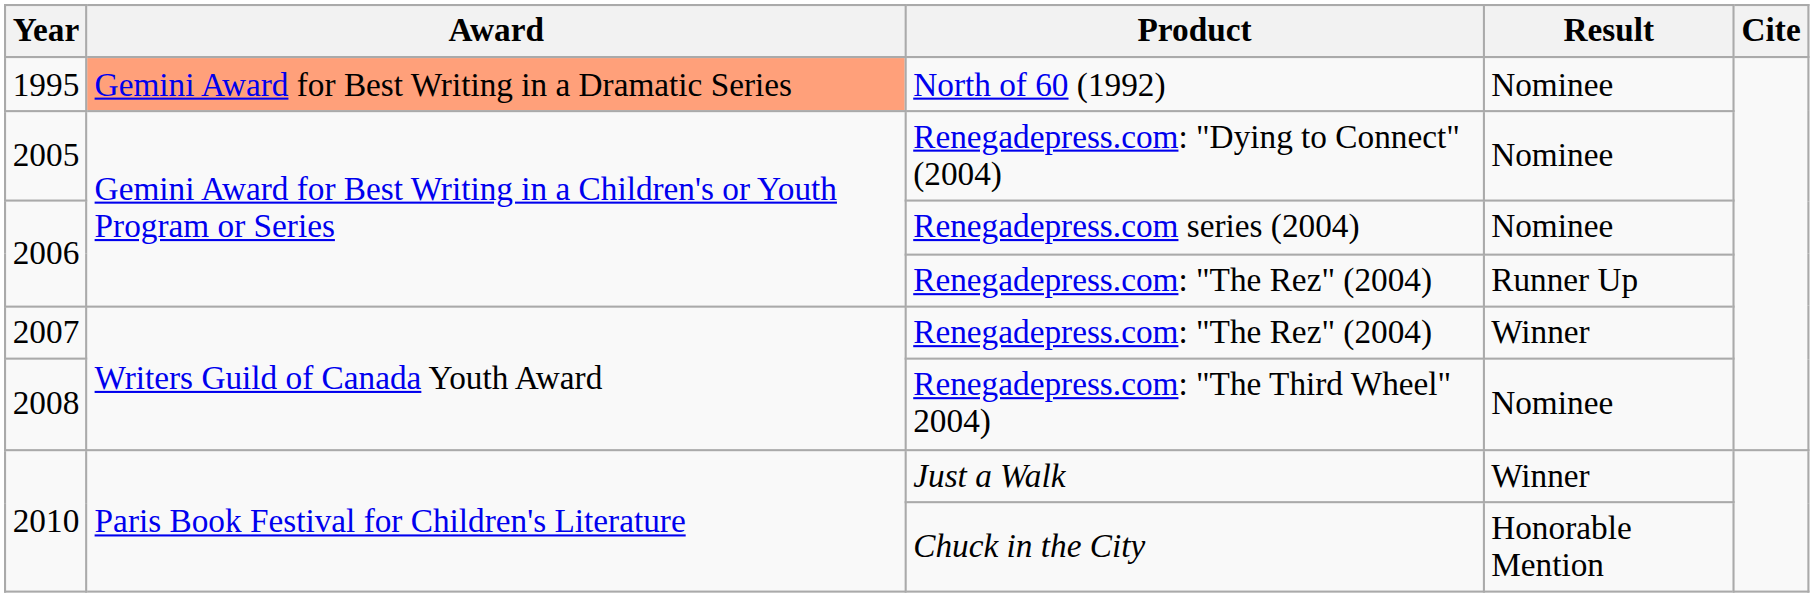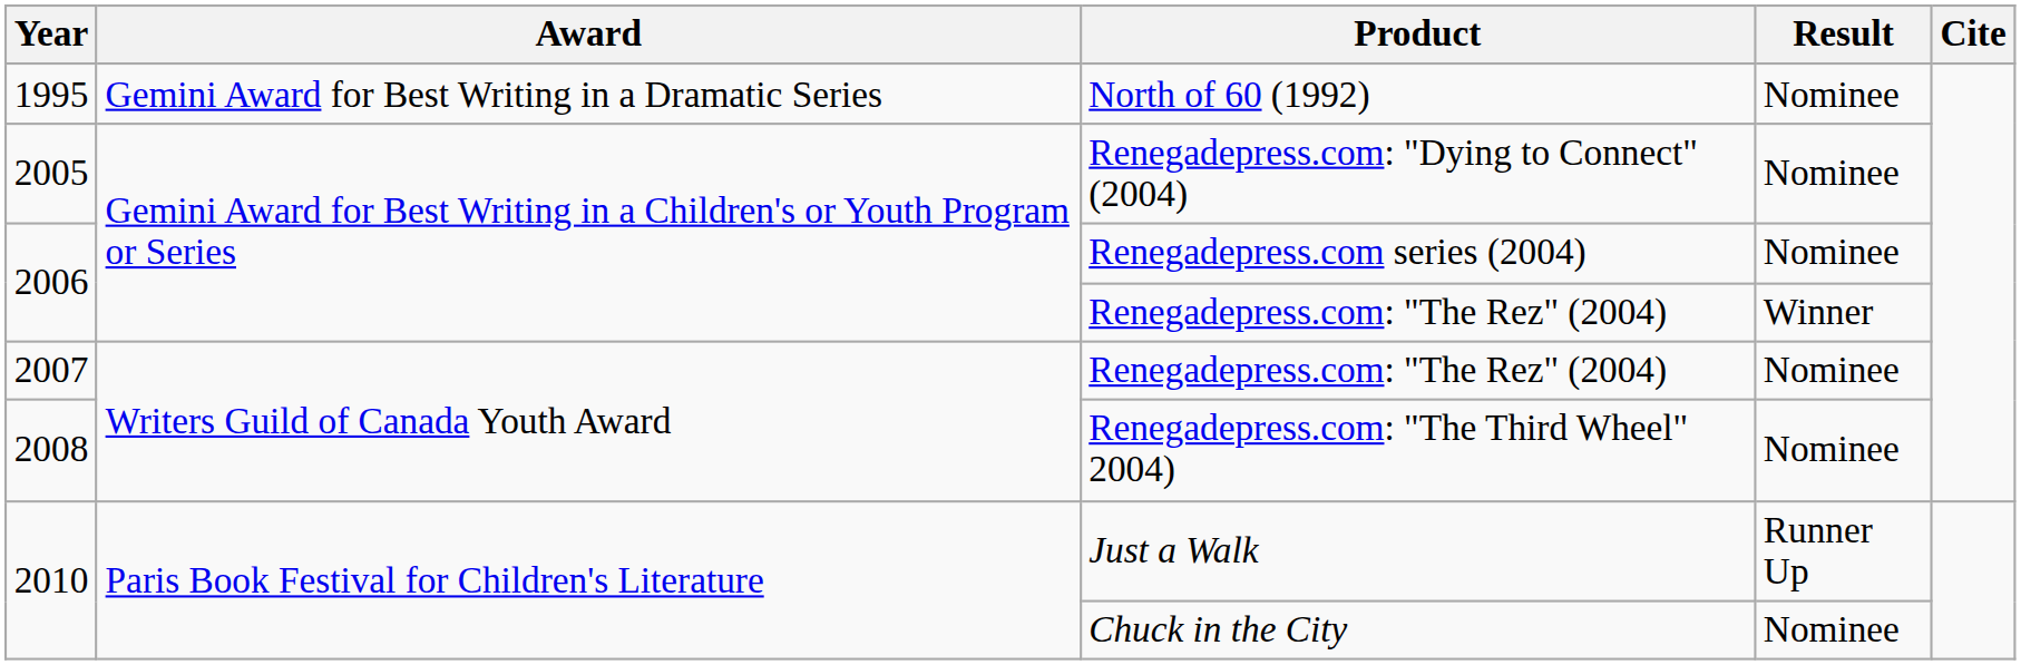North of 60 (1992) | Award: lightsalmon background -> no background
2006 / Renegadepress.com: "The Rez" (2004) | Result: Runner Up -> Winner
2007 / Renegadepress.com: "The Rez" (2004) | Result: Winner -> Nominee
Just a Walk | Result: Winner -> Runner Up
Chuck in the City | Result: Honorable Mention -> Nominee
